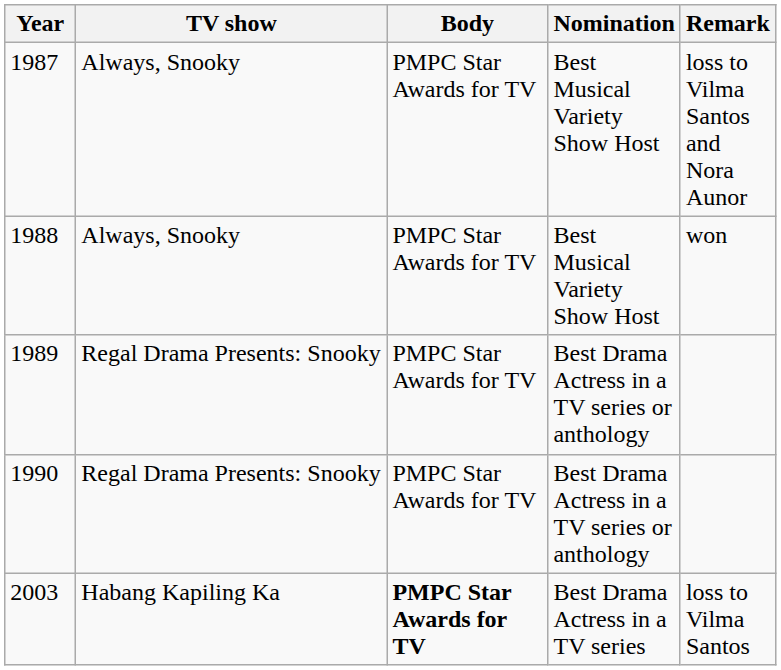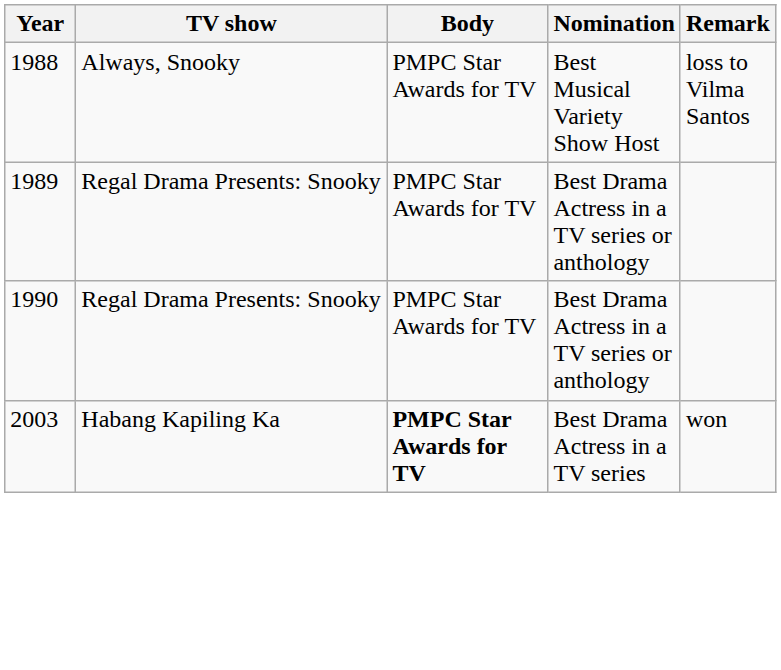- row: 1987 | Always, Snooky | PMPC Star Awards for TV | Best Musical Variety Show Host | loss to Vilma Santos and Nora Aunor
1988 | Remark: won -> loss to Vilma Santos
2003 | Remark: loss to Vilma Santos -> won
